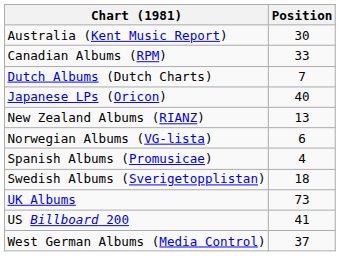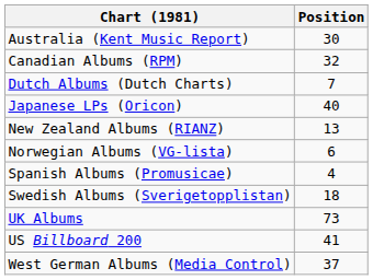Canadian Albums (RPM) | Position: 33 -> 32
